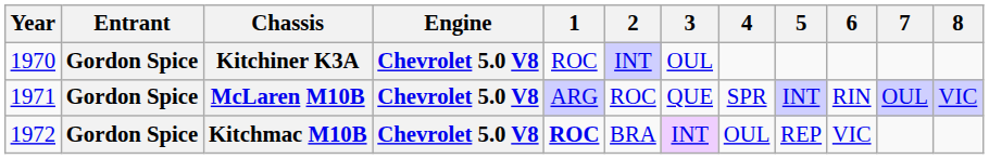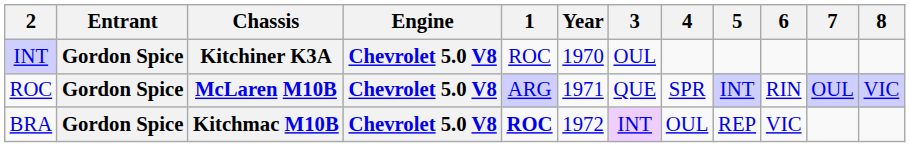columns swapped: Year <-> 2
